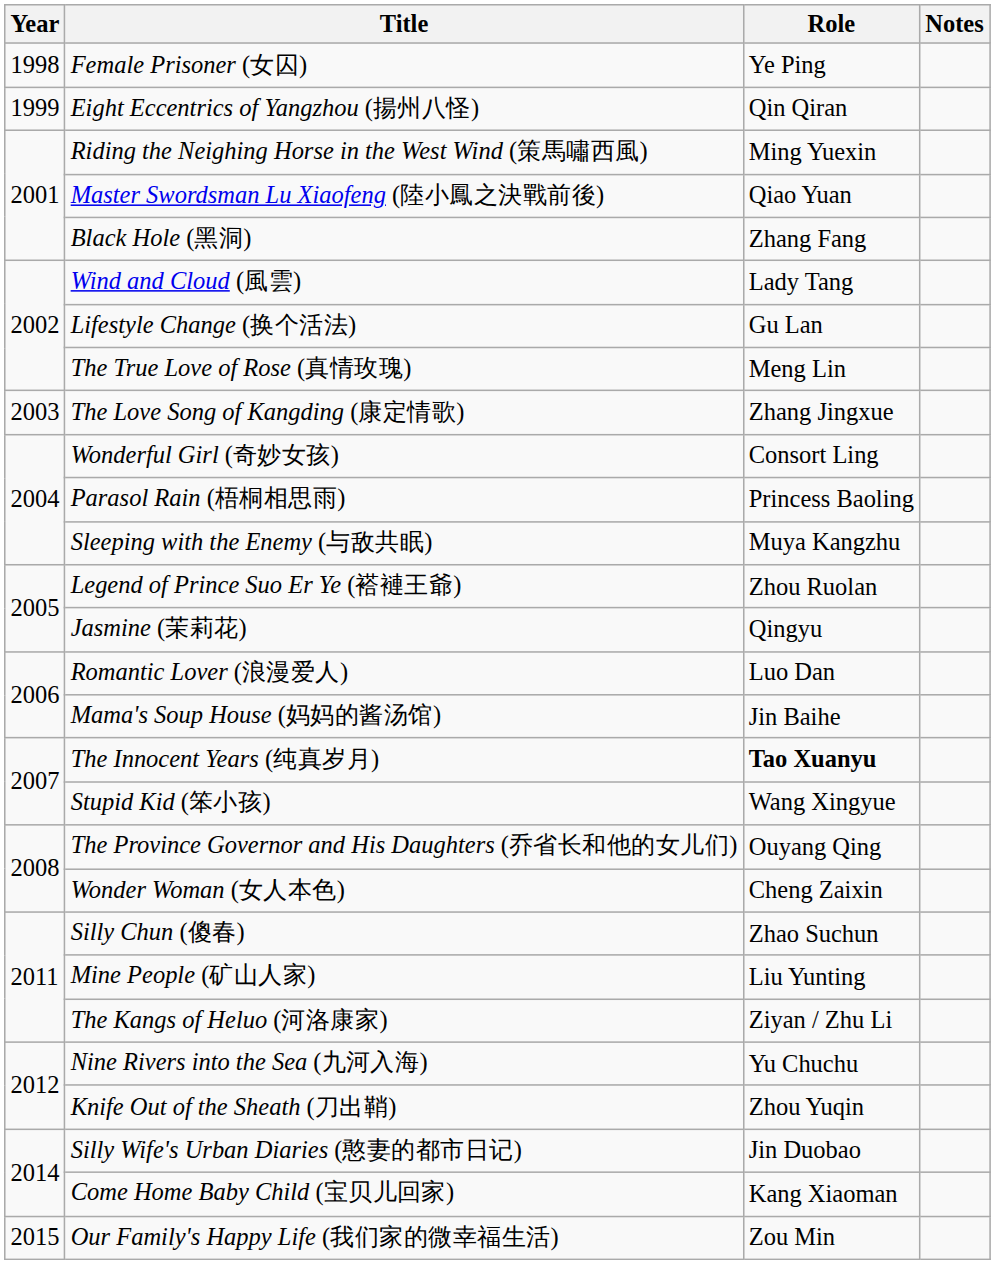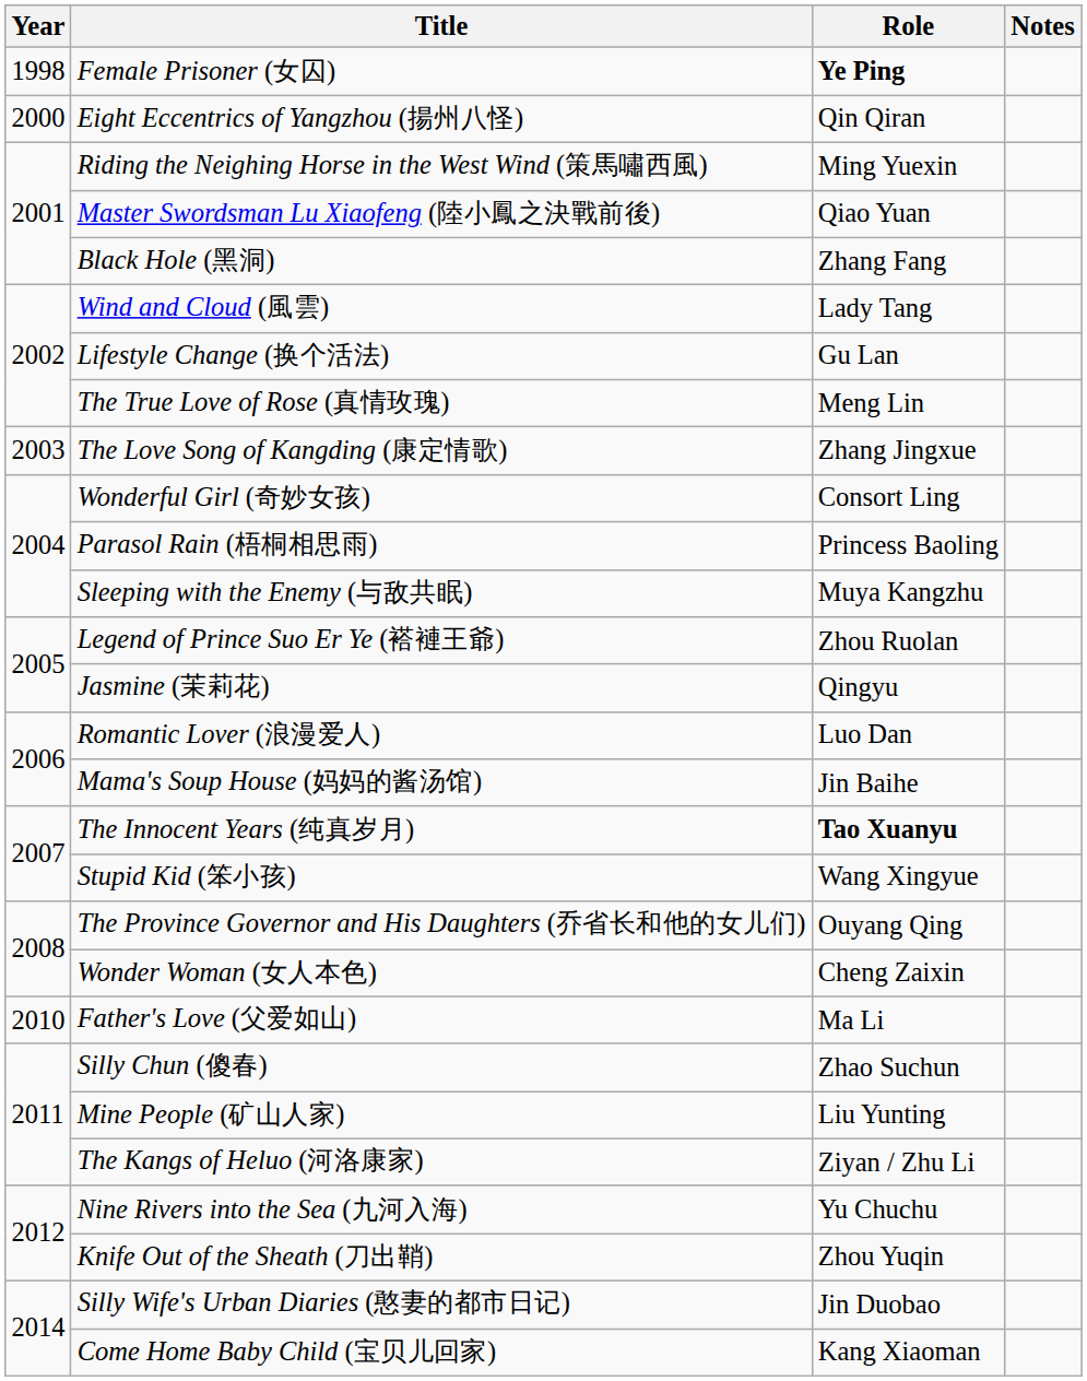Female Prisoner (女囚) | Role: normal -> bold
Eight Eccentrics of Yangzhou (揚州八怪) | Year: 1999 -> 2000
+ row: 2010 | Father's Love (父爱如山) | Ma Li
- row: 2015 | Our Family's Happy Life (我们家的微幸福生活) | Zou Min
